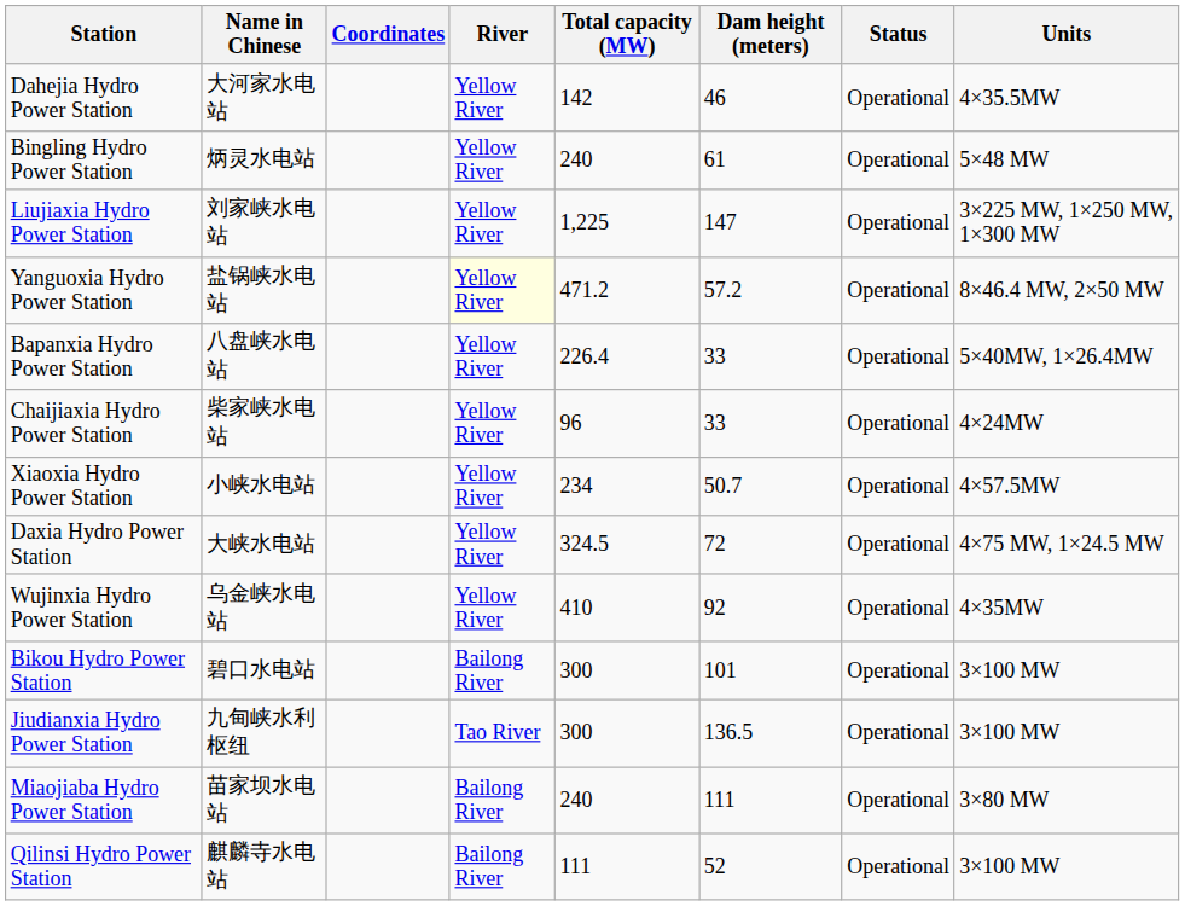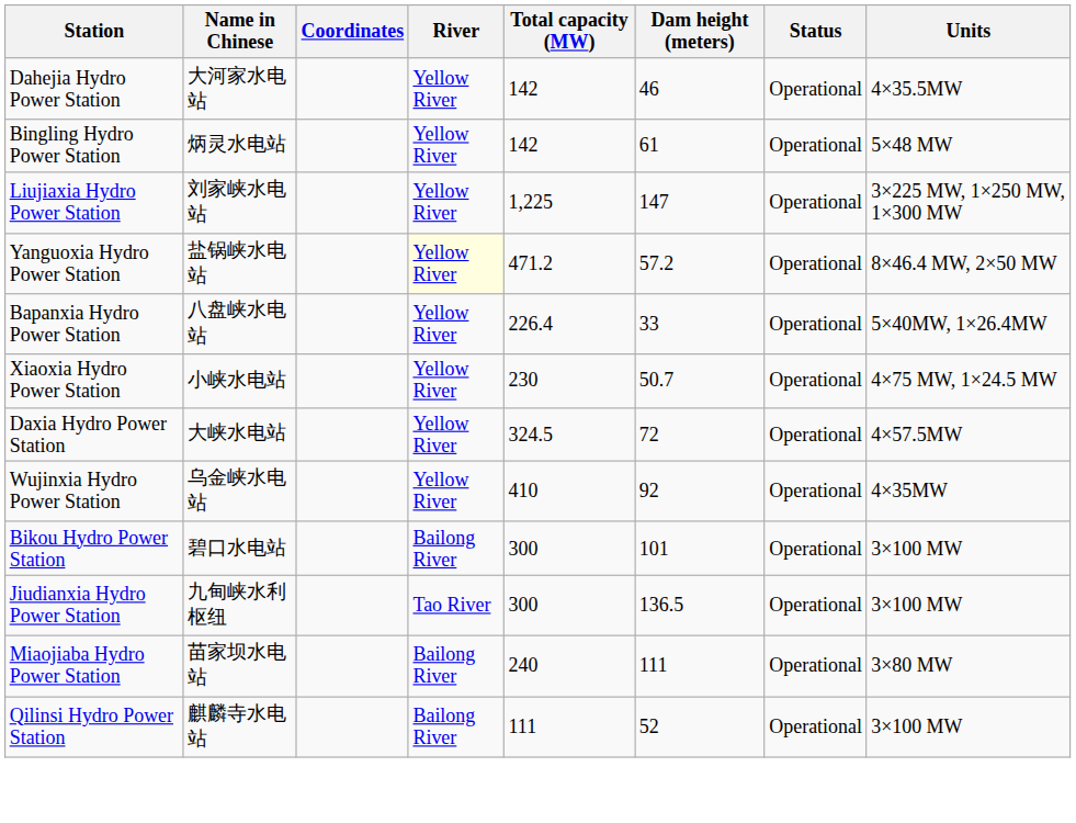Bingling Hydro Power Station | Total capacity (MW): 240 -> 142
- row: Chaijiaxia Hydro Power Station | 柴家峡水电站 | Yellow River | 96 | 33 | Operational | 4×24MW
Xiaoxia Hydro Power Station | Total capacity (MW): 234 -> 230
Xiaoxia Hydro Power Station | Units: 4×57.5MW -> 4×75 MW, 1×24.5 MW
Daxia Hydro Power Station | Units: 4×75 MW, 1×24.5 MW -> 4×57.5MW
